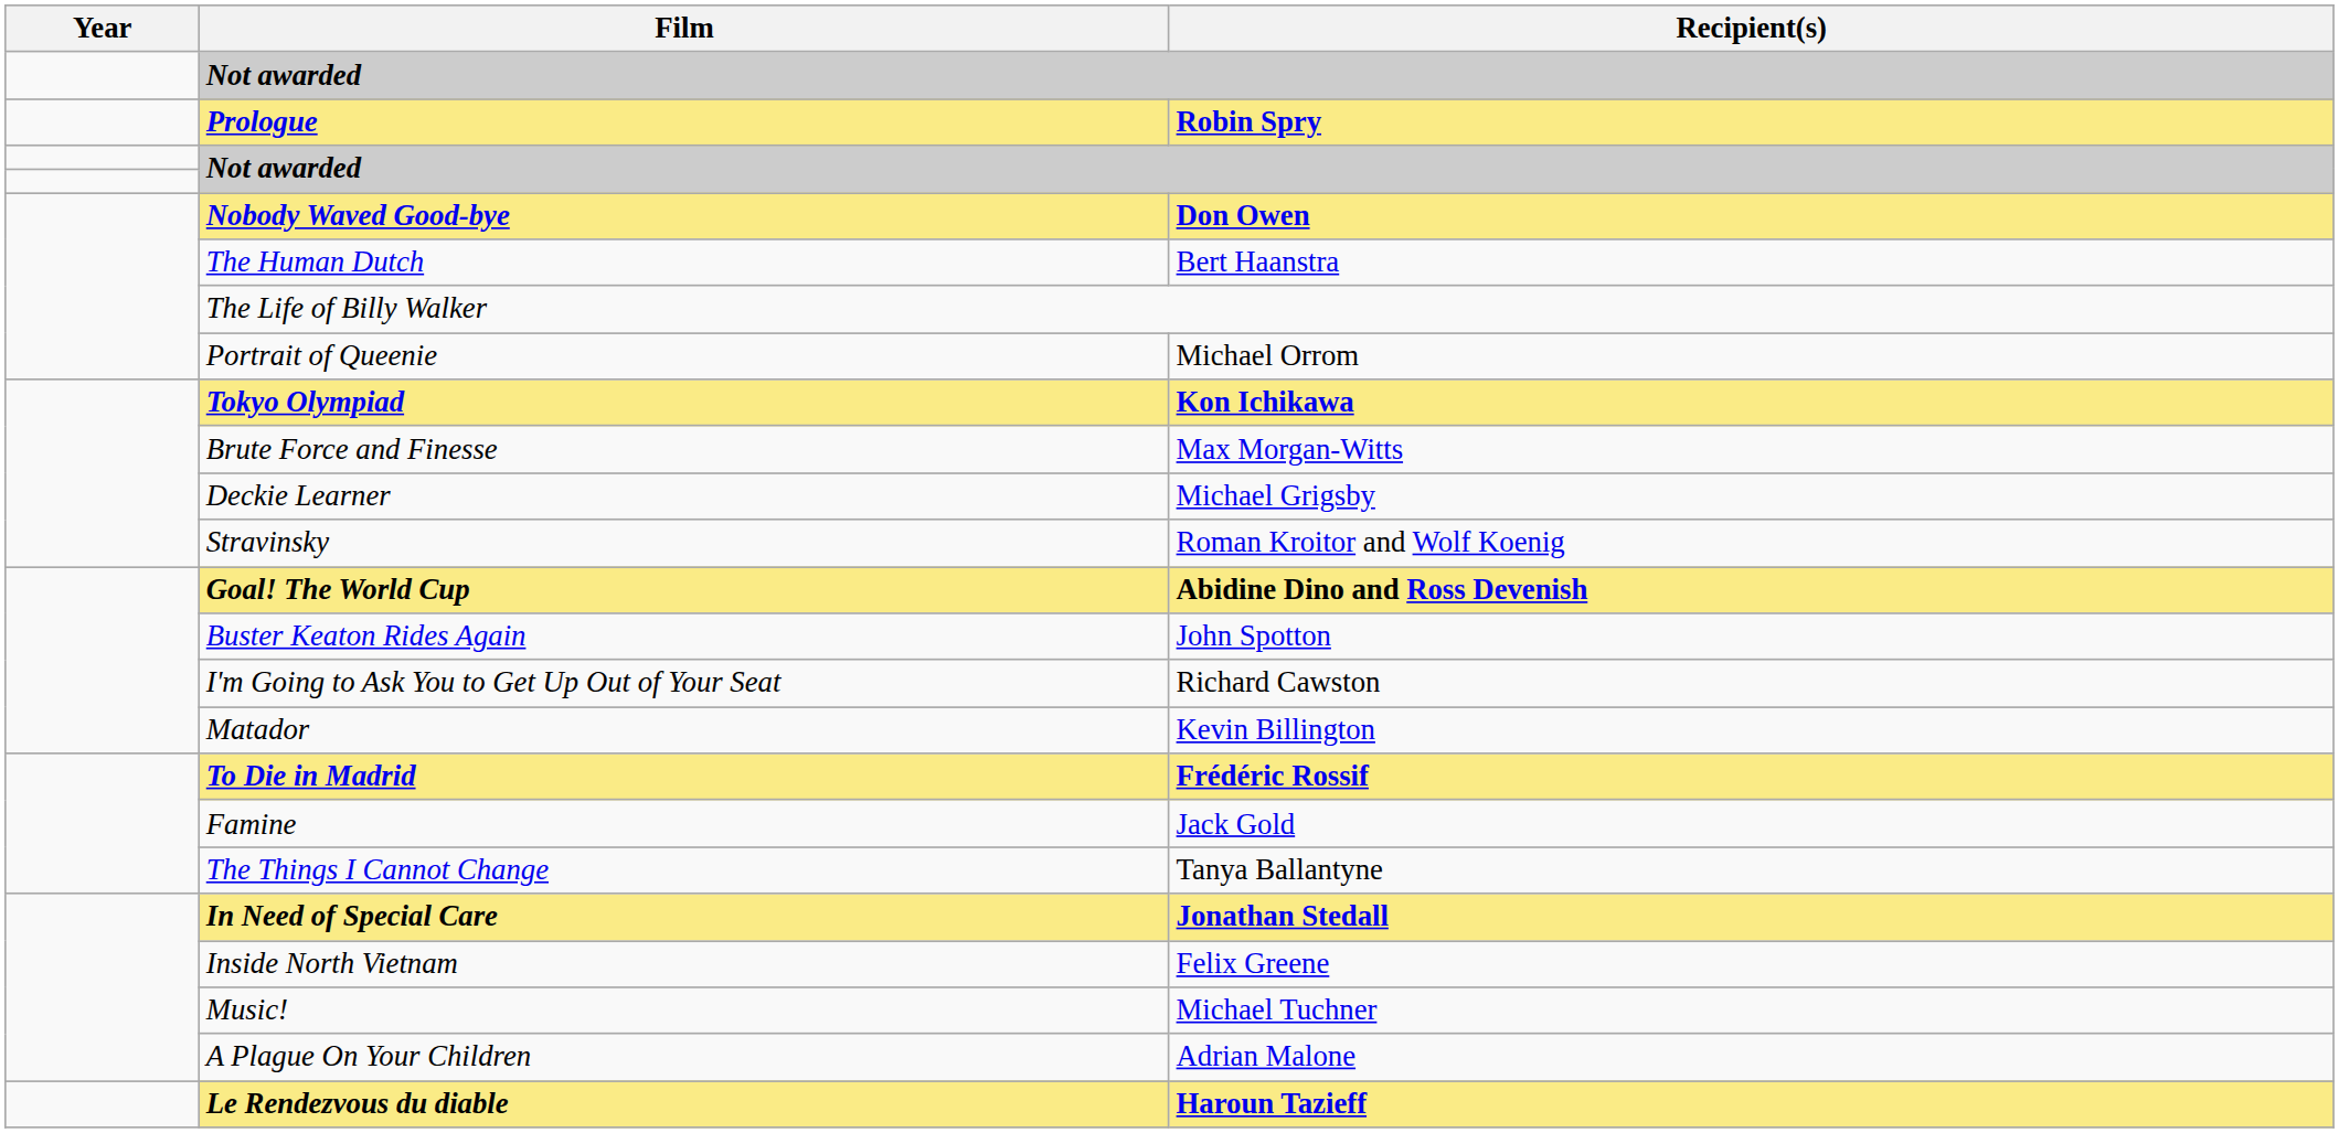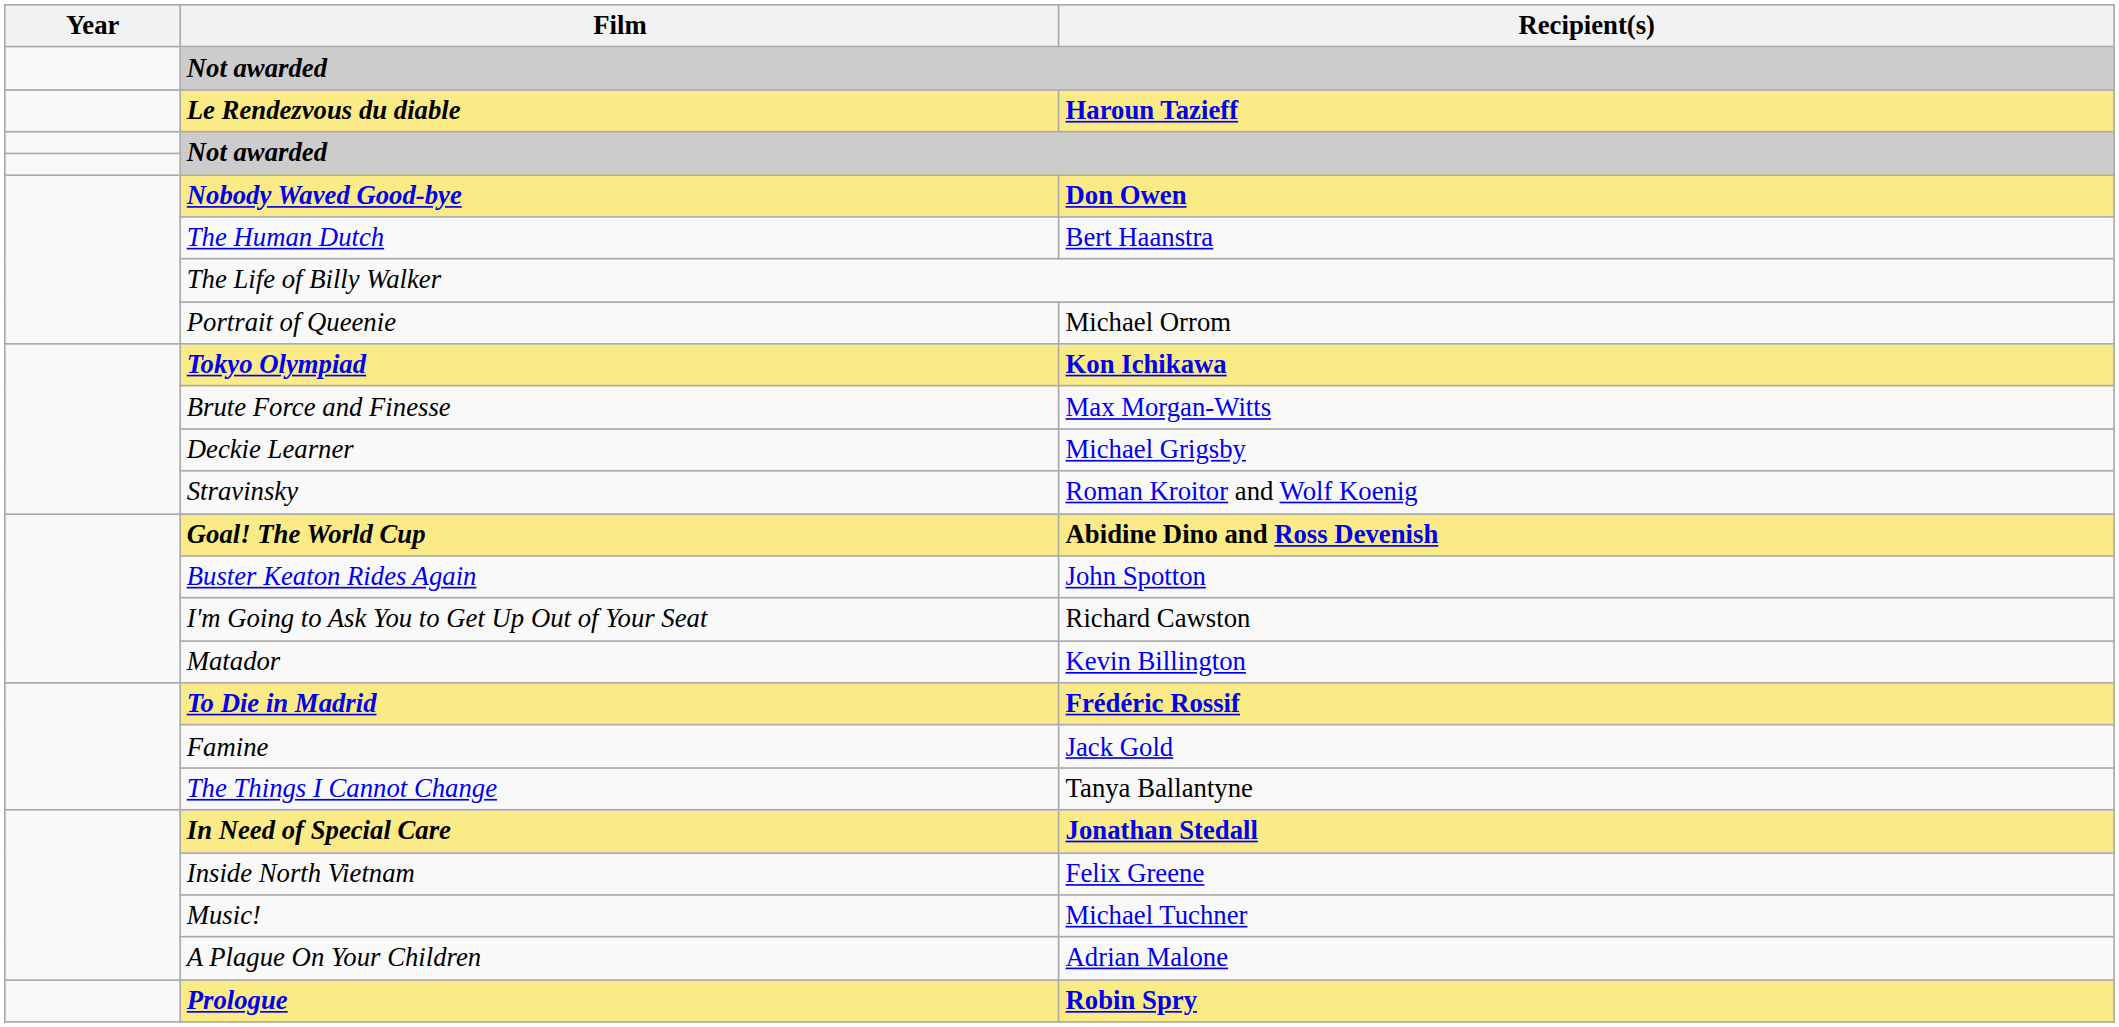rows swapped: Le Rendezvous du diable <-> Prologue
